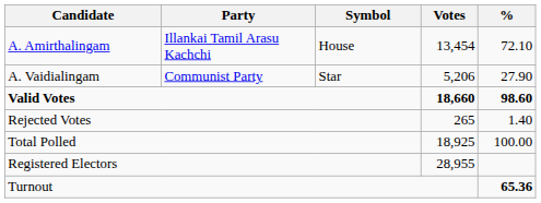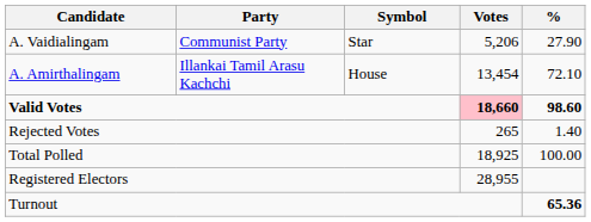rows swapped: A. Amirthalingam <-> A. Vaidialingam
Valid Votes | Votes: no background -> pink background
